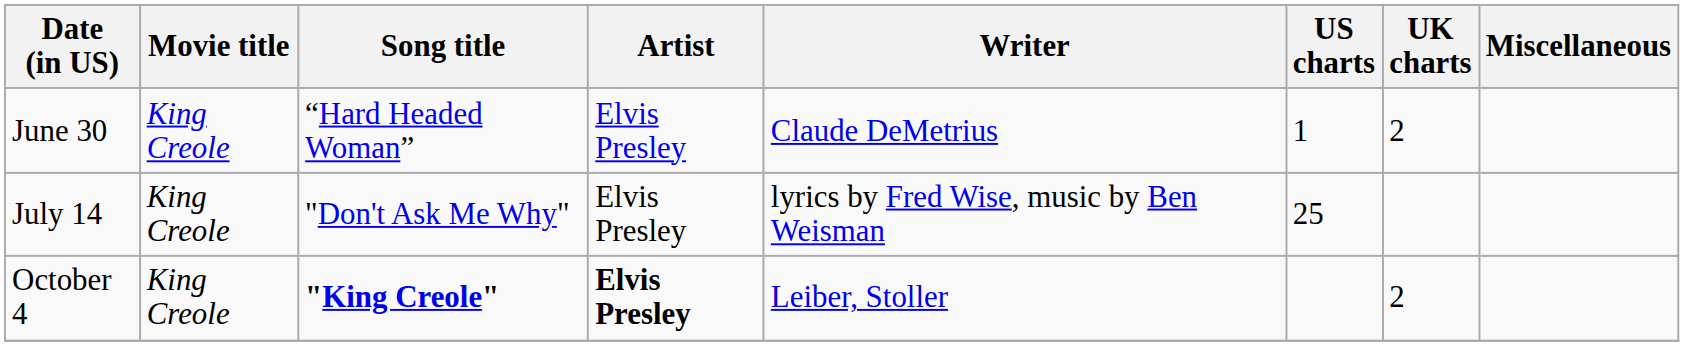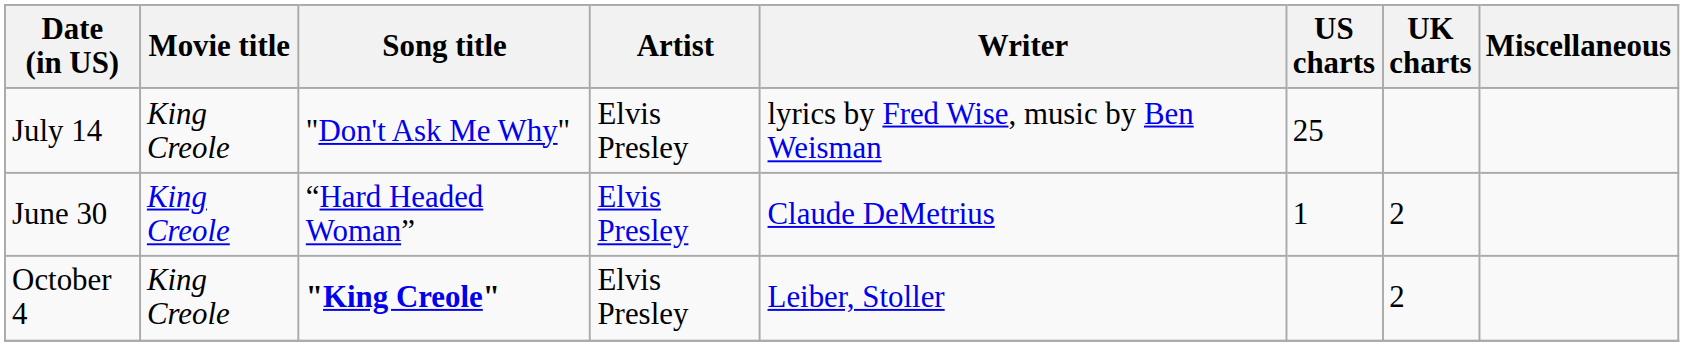rows swapped: June 30 <-> July 14
October 4 | Artist: bold -> normal
